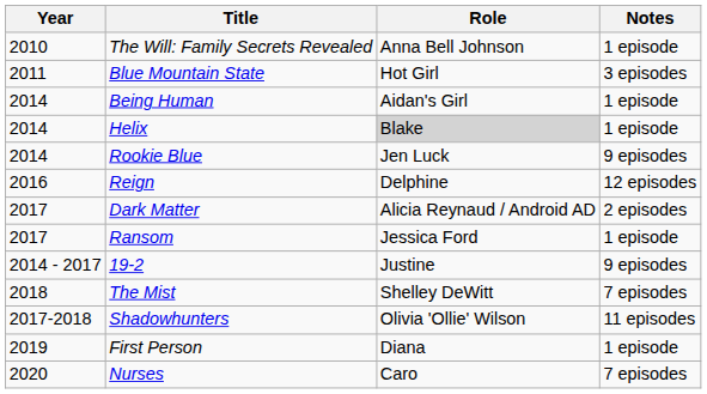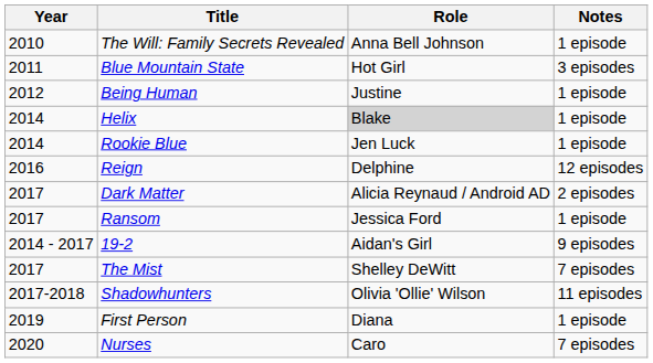Being Human | Year: 2014 -> 2012
Being Human | Role: Aidan's Girl -> Justine
Rookie Blue | Notes: 9 episodes -> 1 episode
19-2 | Role: Justine -> Aidan's Girl
The Mist | Year: 2018 -> 2017
